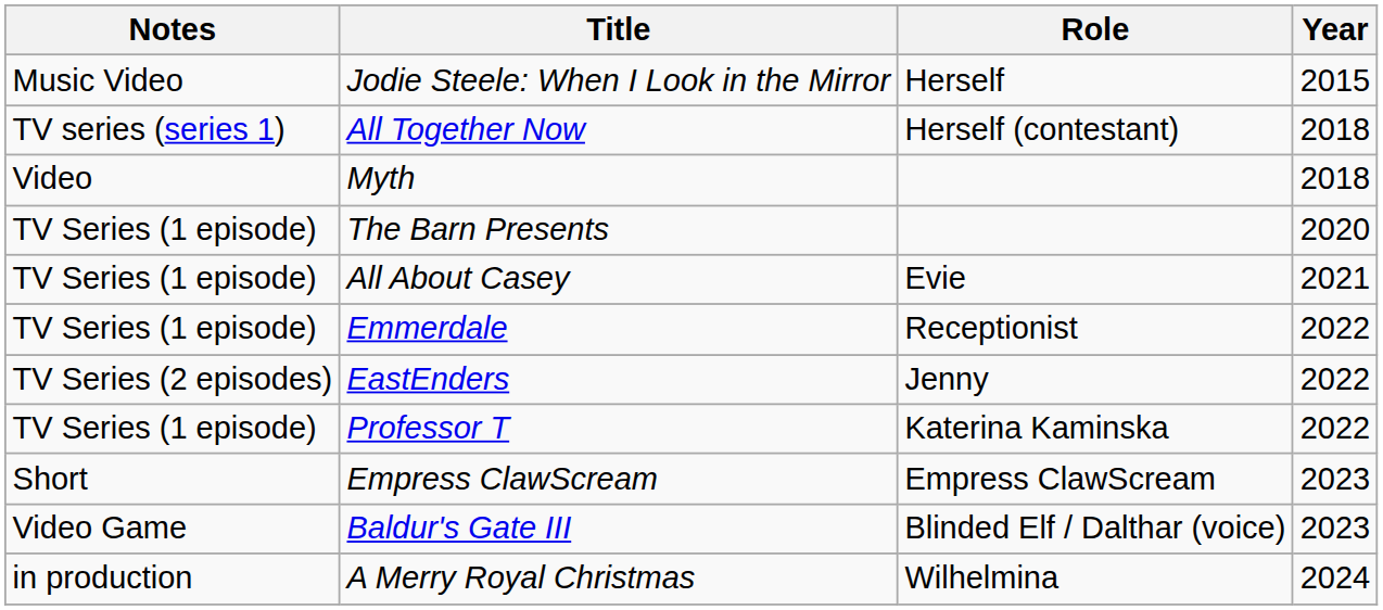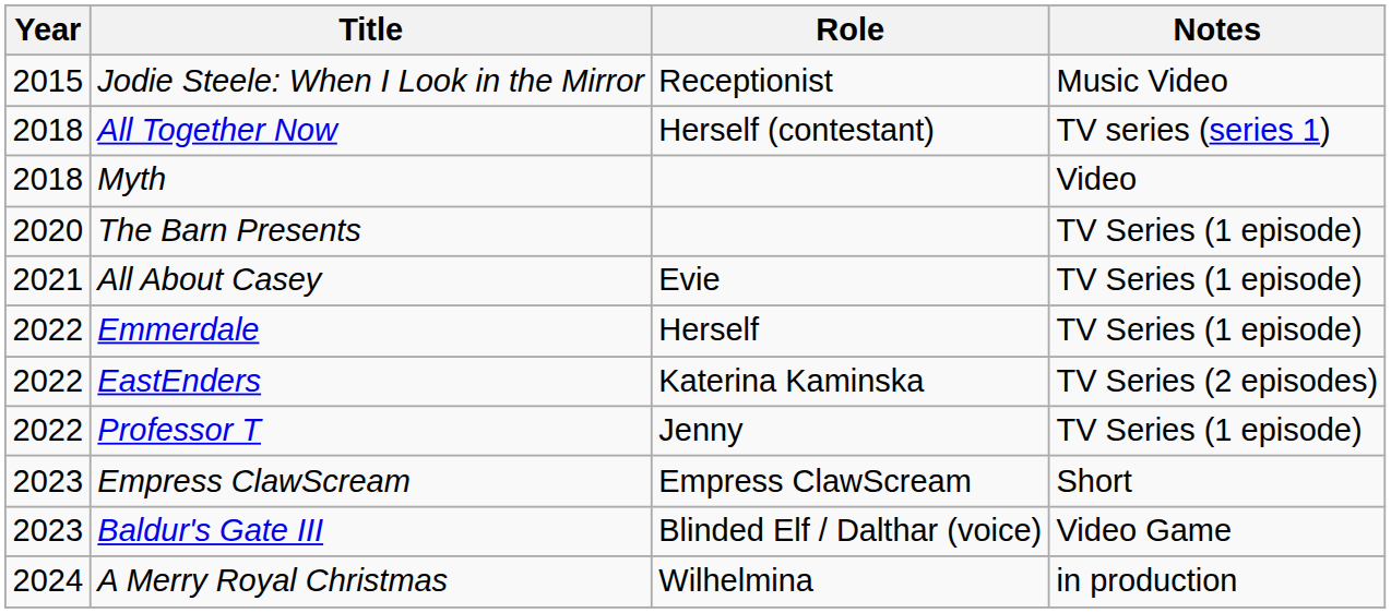columns swapped: Year <-> Notes
Jodie Steele: When I Look in the Mirror | Role: Herself -> Receptionist
Emmerdale | Role: Receptionist -> Herself
EastEnders | Role: Jenny -> Katerina Kaminska
Professor T | Role: Katerina Kaminska -> Jenny
